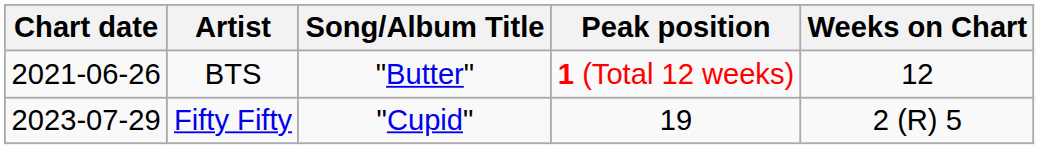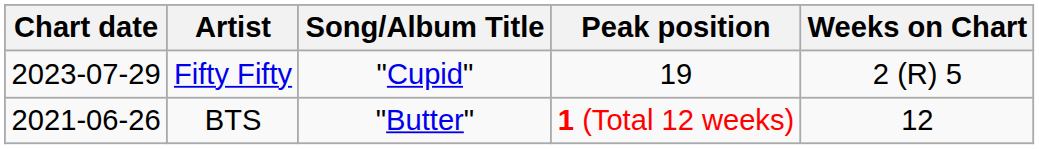rows swapped: BTS <-> Fifty Fifty
